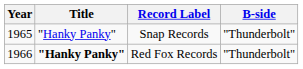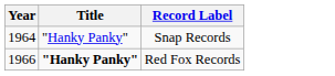- column: B-side | "Thunderbolt" | "Thunderbolt"
Snap Records | Year: 1965 -> 1964
